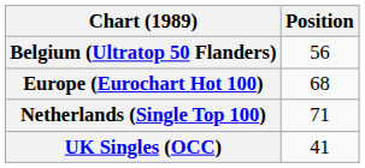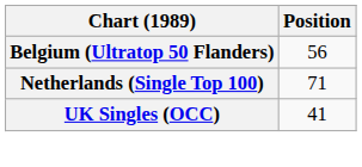- row: Europe (Eurochart Hot 100) | 68
